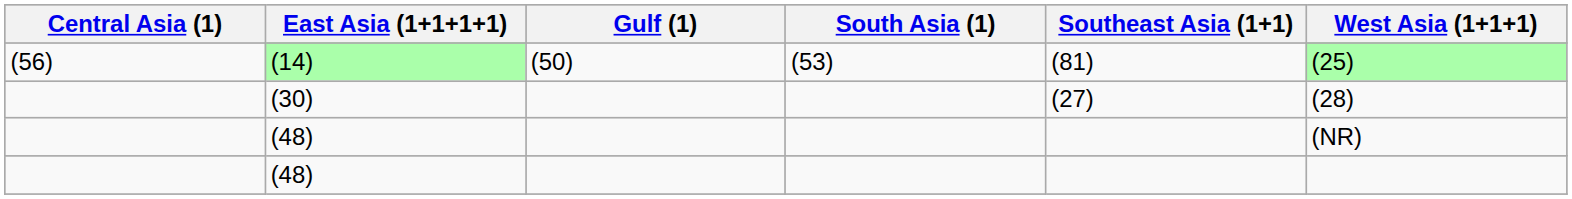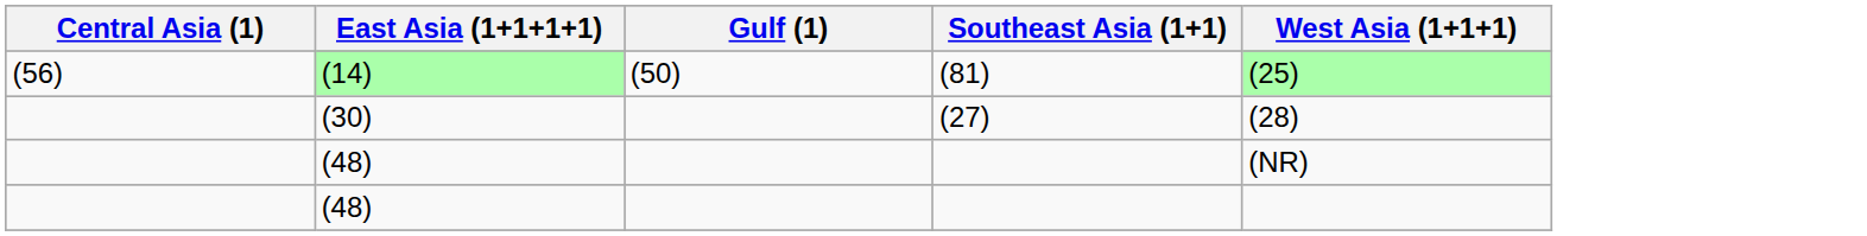- column: South Asia (1) | (53)
